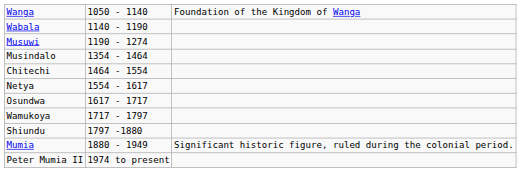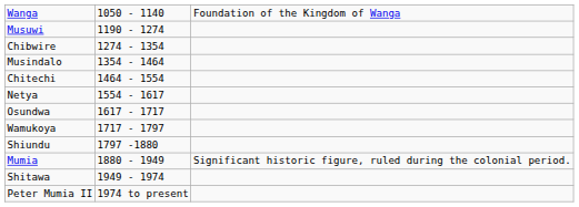- row: Wabala | 1140 - 1190
+ row: Chibwire | 1274 - 1354
+ row: Shitawa | 1949 - 1974
